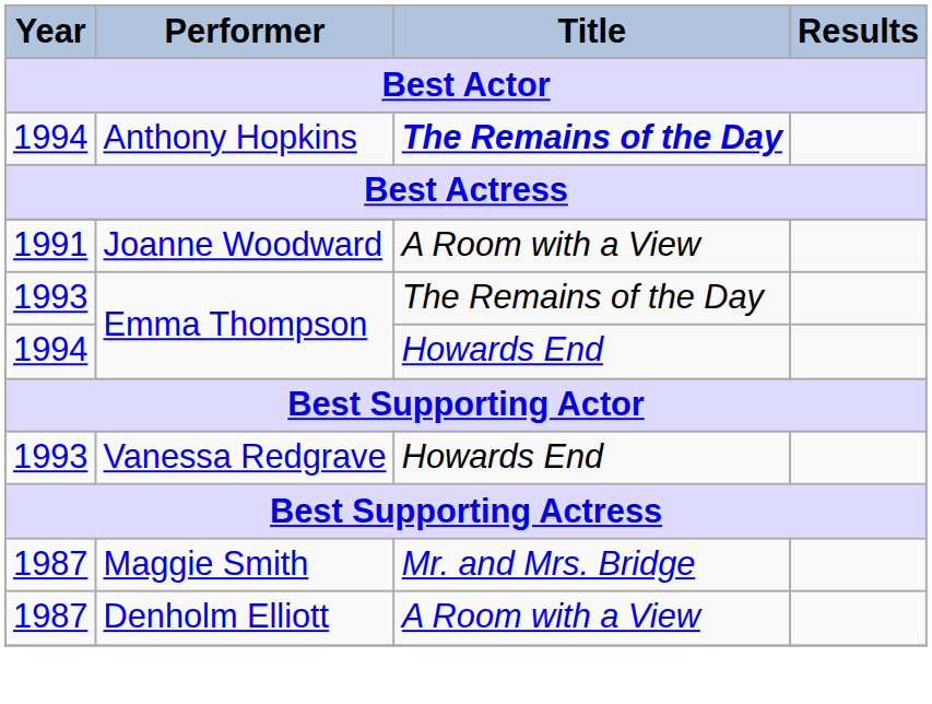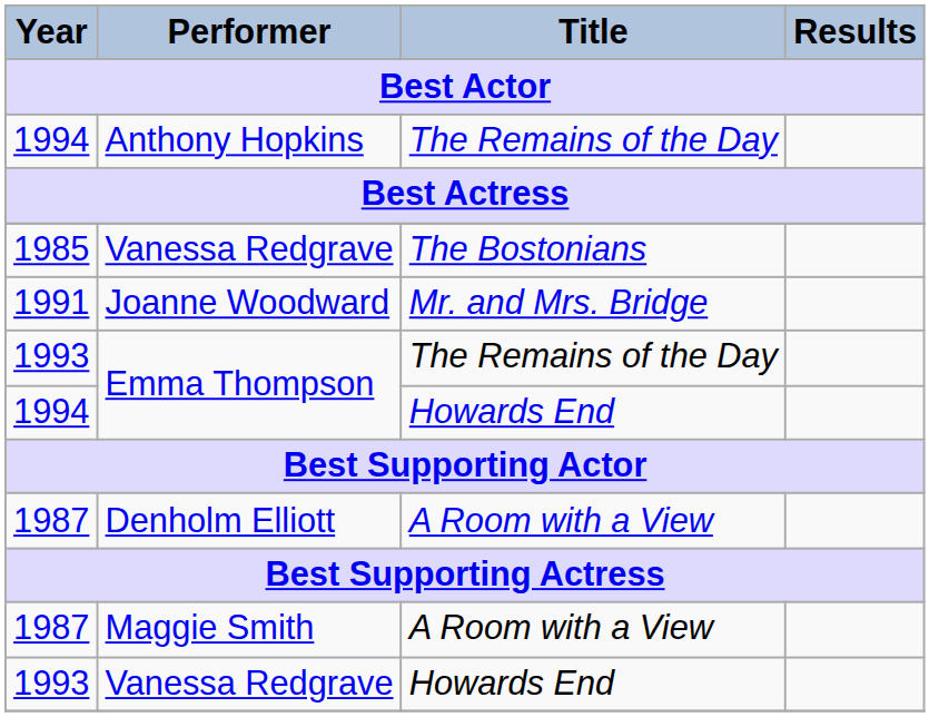Anthony Hopkins | Title: bold -> normal
+ row: 1985 | Vanessa Redgrave | The Bostonians
Joanne Woodward | Title: A Room with a View -> Mr. and Mrs. Bridge
rows swapped: Denholm Elliott <-> 1993 / Vanessa Redgrave
Maggie Smith | Title: Mr. and Mrs. Bridge -> A Room with a View
